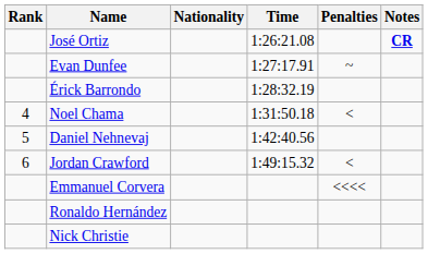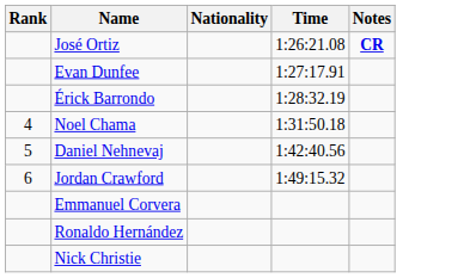- column: Penalties | ~ | < | < | <<<<
